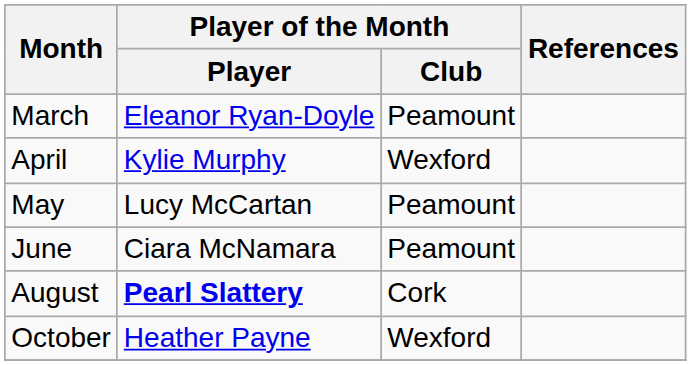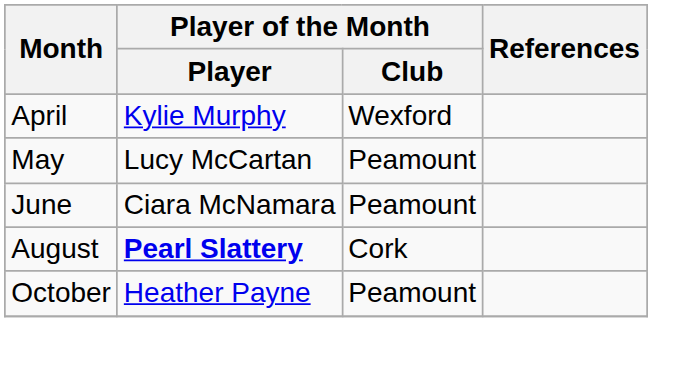- row: March | Eleanor Ryan-Doyle | Peamount
October | Player of the Month / Club: Wexford -> Peamount
